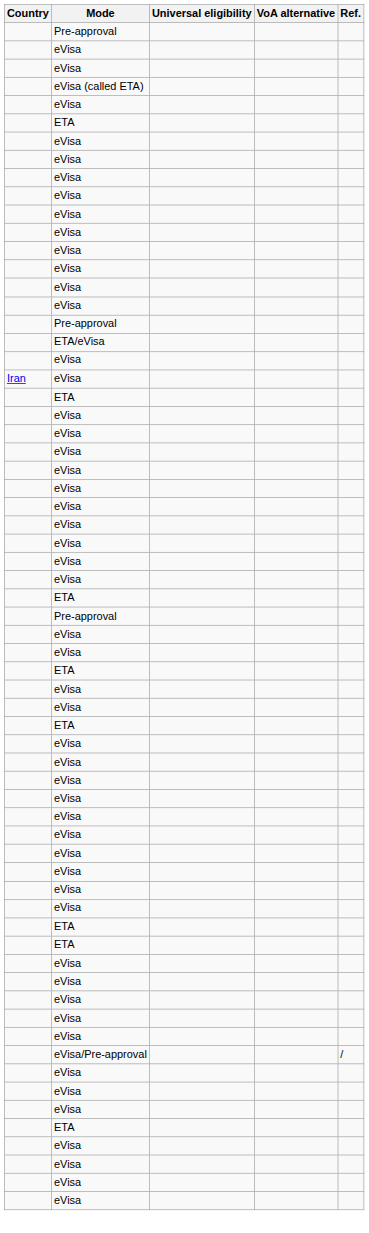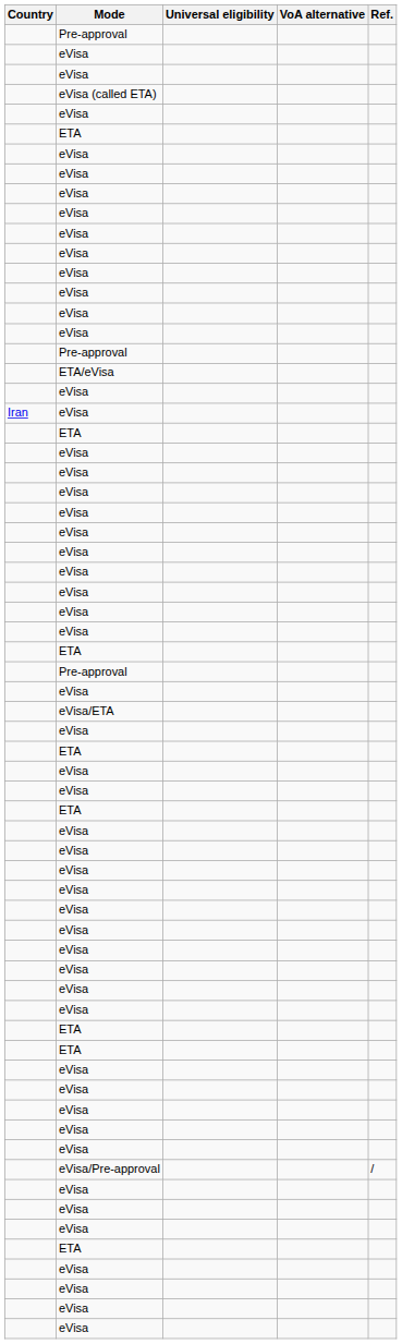+ row: eVisa/ETA
